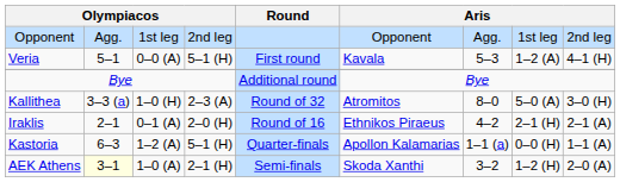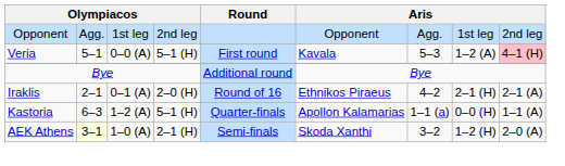Veria | column 9: no background -> pink background
- row: Kallithea | 3–3 (a) | 1–0 (H) | 2–3 (A) | Round of 32 | Atromitos | 8–0 | 5–0 (A) | 3–0 (H)
